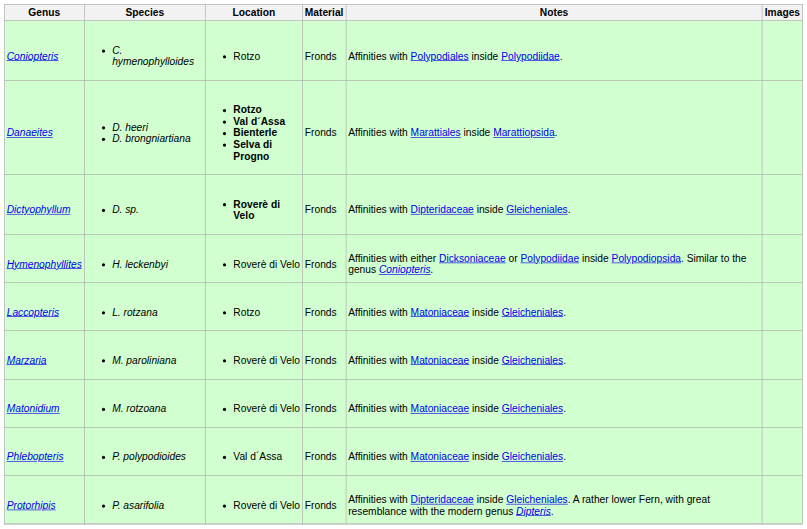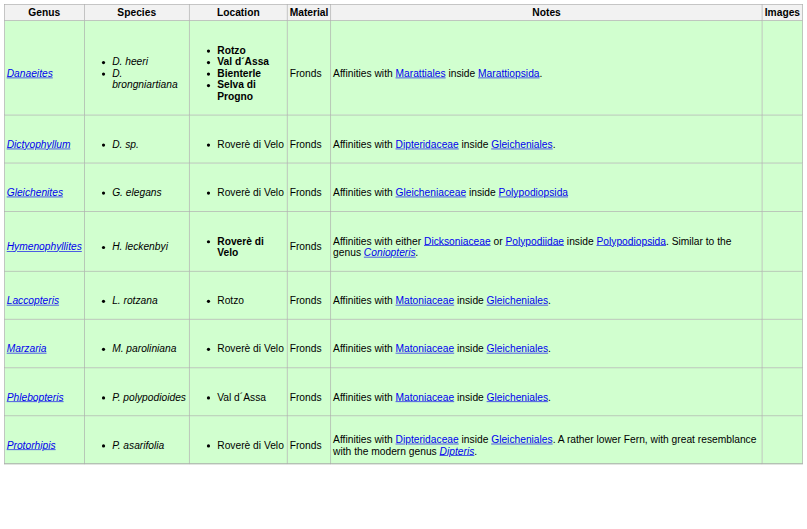- row: Coniopteris | C. hymenophylloides | Rotzo | Fronds | Affinities with Polypodiales inside Polypodiidae.
Dictyophyllum | Location: bold -> normal
+ row: Gleichenites | G. elegans | Roverè di Velo | Fronds | Affinities with Gleicheniaceae inside Polypodiopsida
Hymenophyllites | Location: normal -> bold
- row: Matonidium | M. rotzoana | Roverè di Velo | Fronds | Affinities with Matoniaceae inside Gleicheniales.
